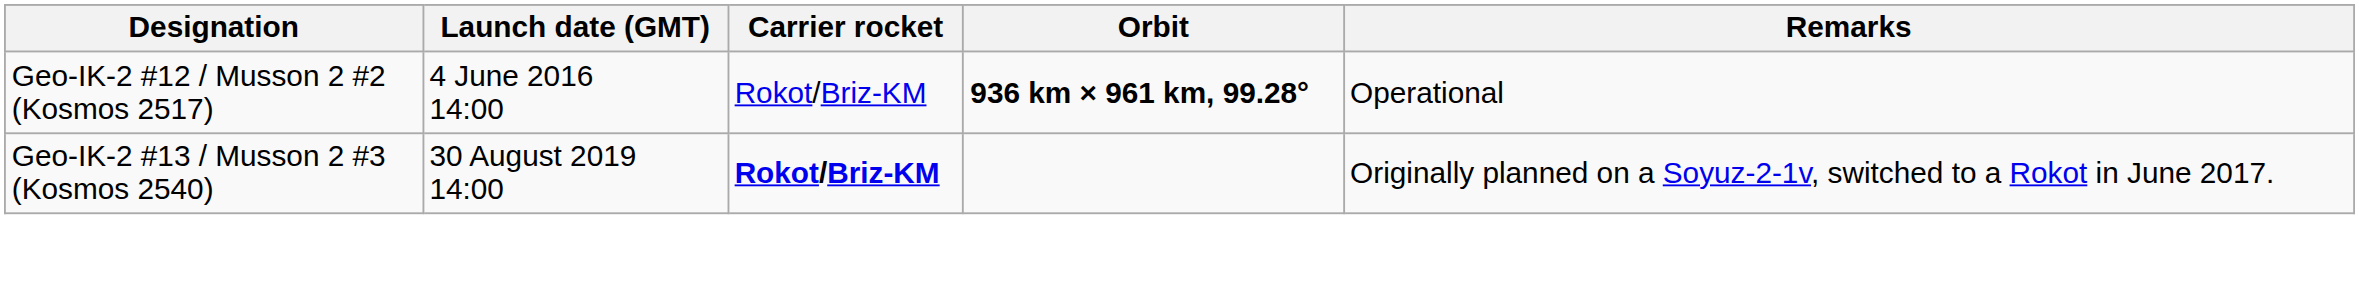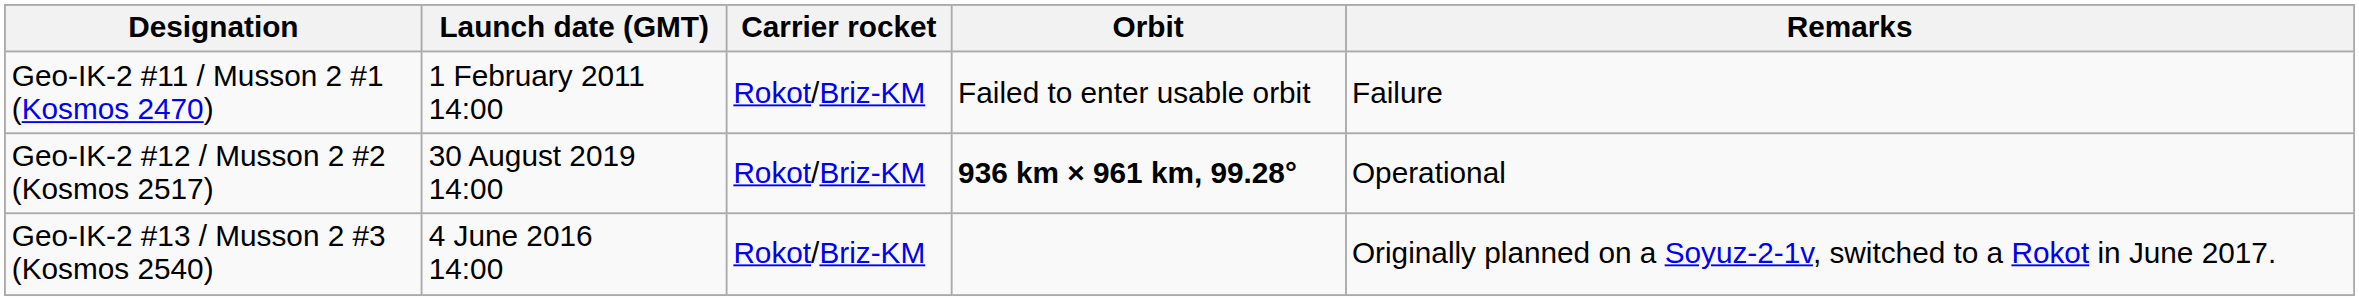+ row: Geo-IK-2 #11 / Musson 2 #1 (Kosmos 2470) | 1 February 2011 14:00 | Rokot/Briz-KM | Failed to enter usable orbit | Failure
Geo-IK-2 #12 / Musson 2 #2 (Kosmos 2517) | Launch date (GMT): 4 June 2016 14:00 -> 30 August 2019 14:00
Geo-IK-2 #13 / Musson 2 #3 (Kosmos 2540) | Launch date (GMT): 30 August 2019 14:00 -> 4 June 2016 14:00
Geo-IK-2 #13 / Musson 2 #3 (Kosmos 2540) | Carrier rocket: bold -> normal
